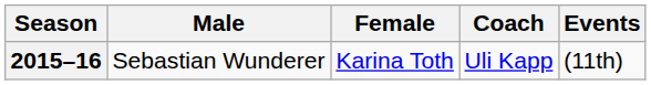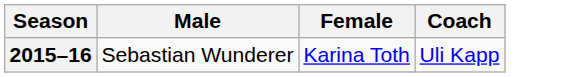- column: Events | (11th)
